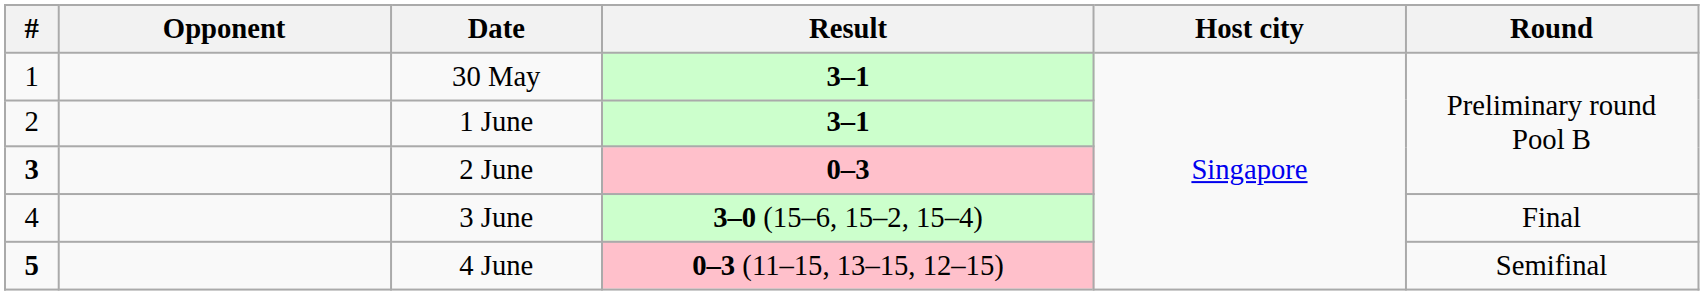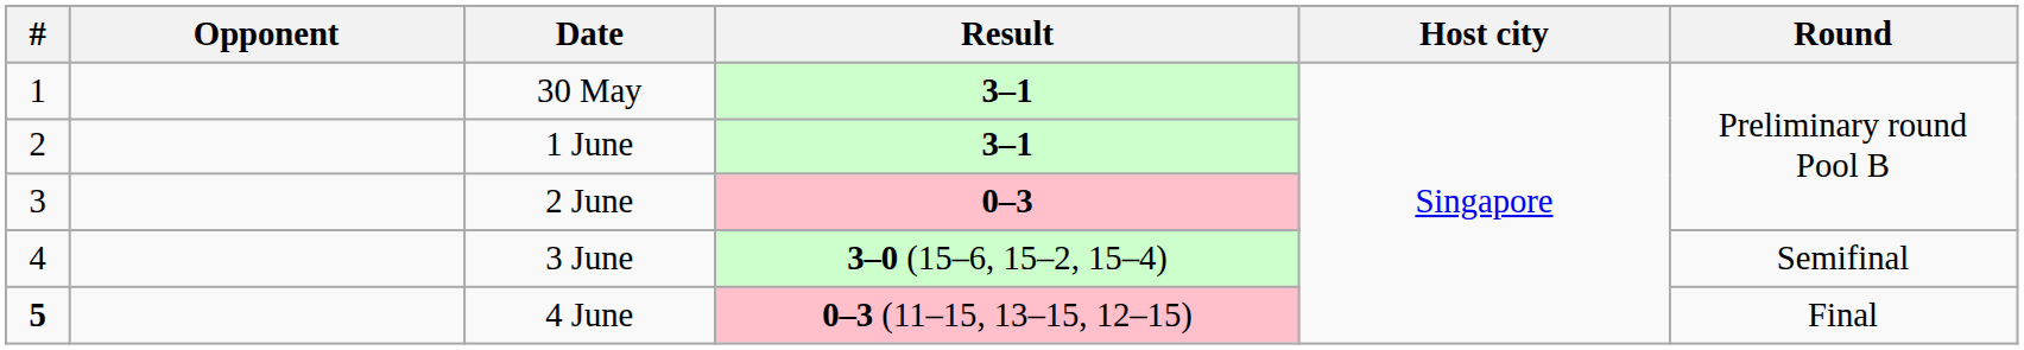2 June | #: bold -> normal
3 June | Round: Final -> Semifinal
4 June | Round: Semifinal -> Final
